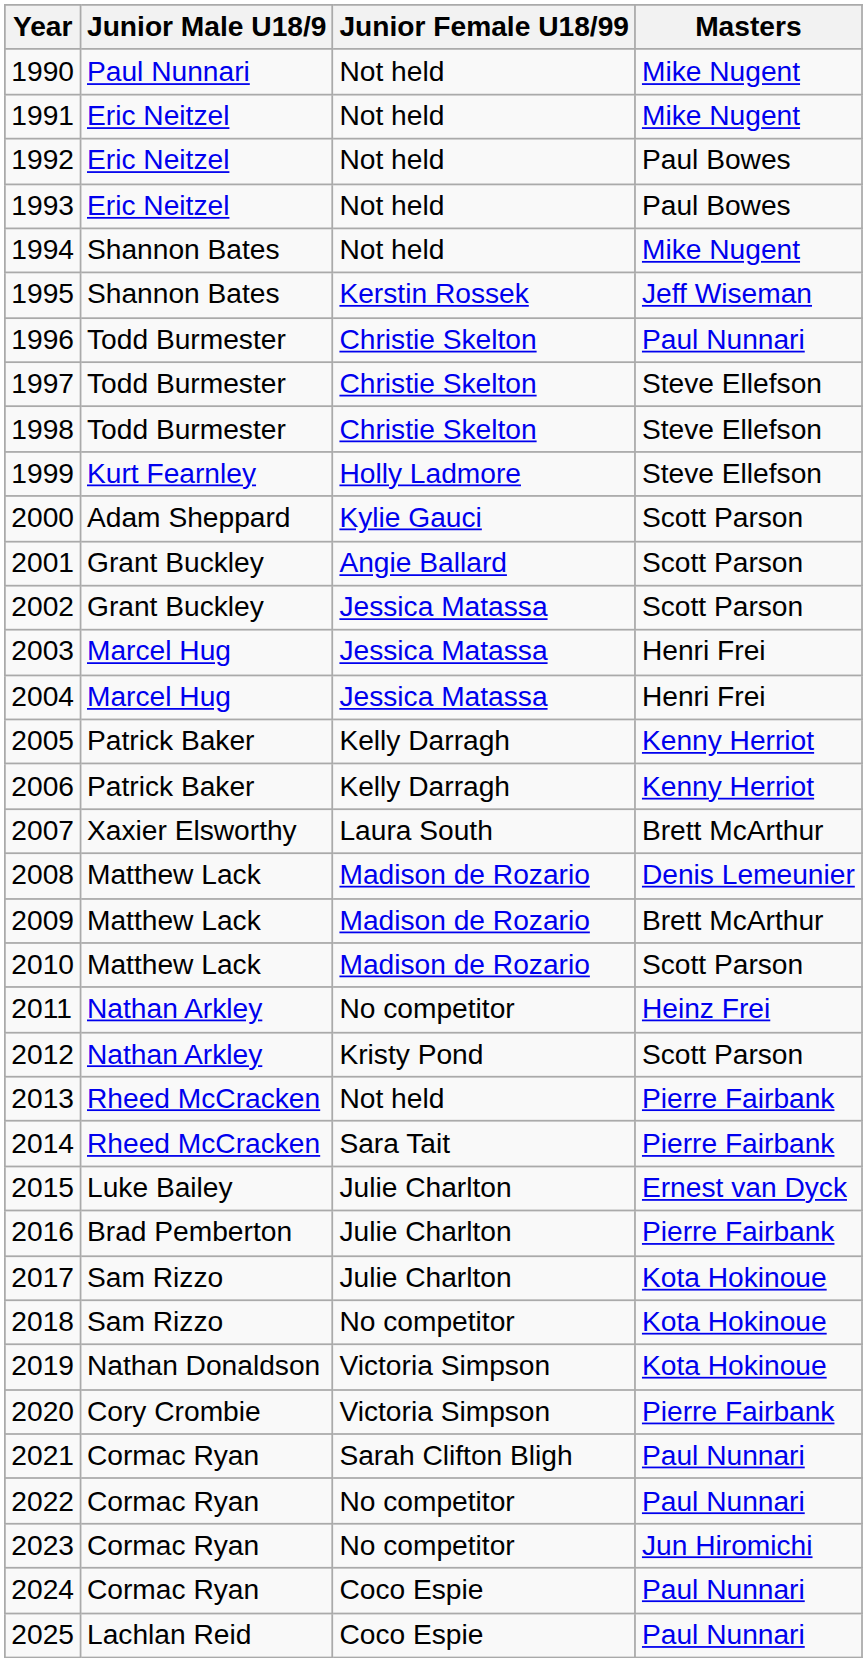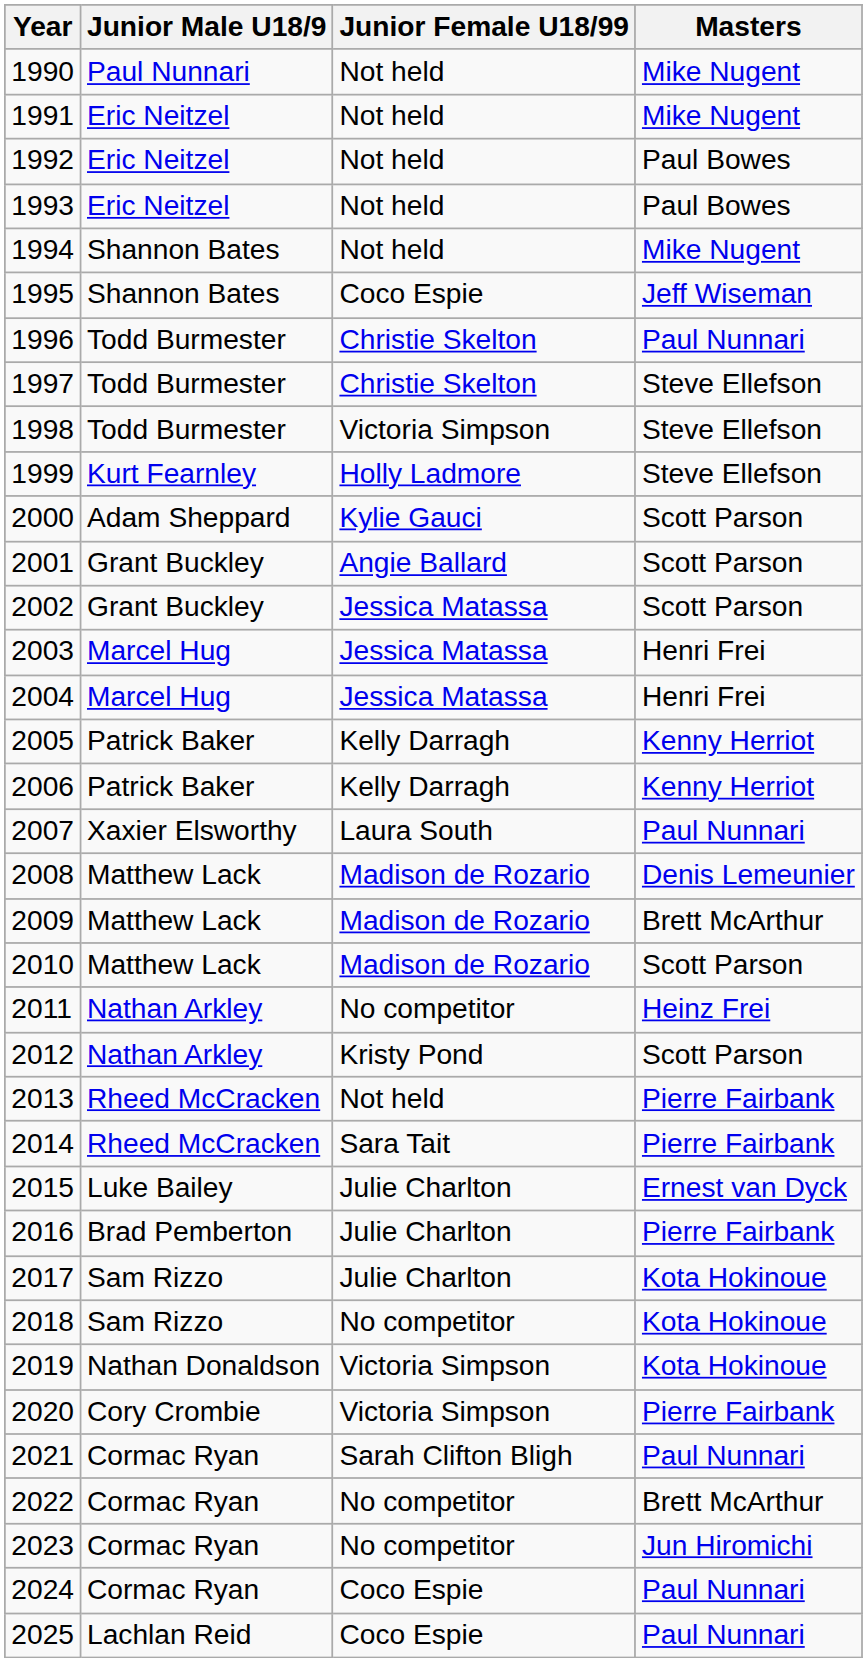1995 | Junior Female U18/99: Kerstin Rossek -> Coco Espie
1998 | Junior Female U18/99: Christie Skelton -> Victoria Simpson
2007 | Masters: Brett McArthur -> Paul Nunnari
2022 | Masters: Paul Nunnari -> Brett McArthur
